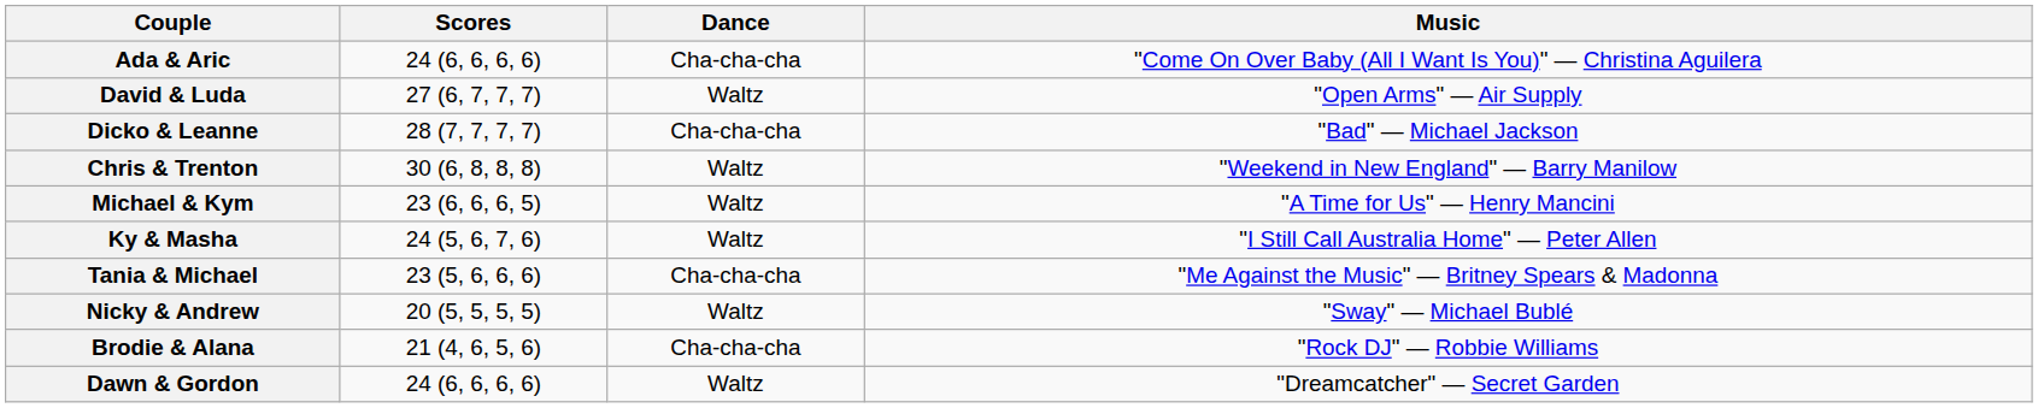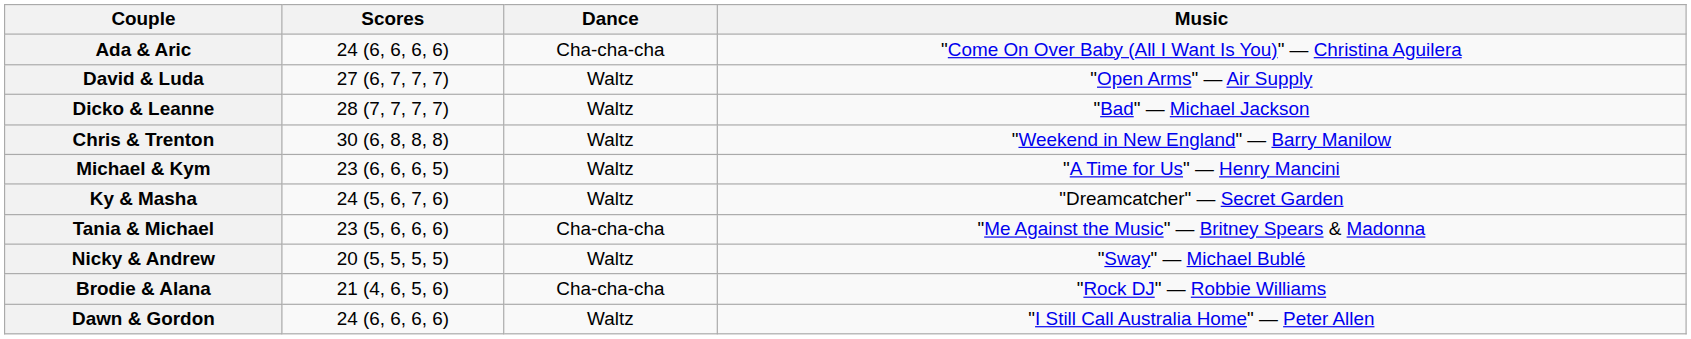Dicko & Leanne | Dance: Cha-cha-cha -> Waltz
Ky & Masha | Music: "I Still Call Australia Home" — Peter Allen -> "Dreamcatcher" — Secret Garden
Dawn & Gordon | Music: "Dreamcatcher" — Secret Garden -> "I Still Call Australia Home" — Peter Allen
